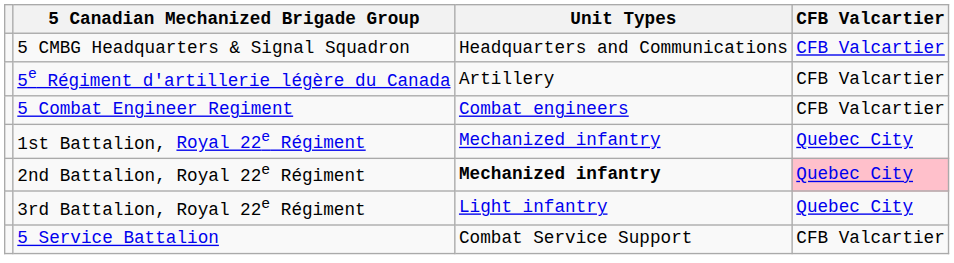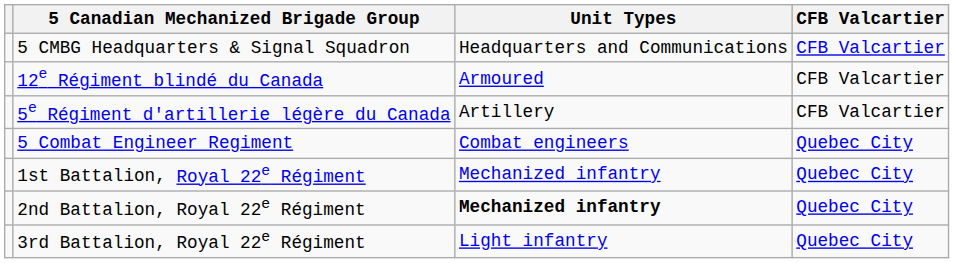+ row: 12e Régiment blindé du Canada | Armoured | CFB Valcartier
5 Combat Engineer Regiment | CFB Valcartier: CFB Valcartier -> Quebec City
2nd Battalion, Royal 22e Régiment | CFB Valcartier: pink background -> no background
- row: 5 Service Battalion | Combat Service Support | CFB Valcartier
